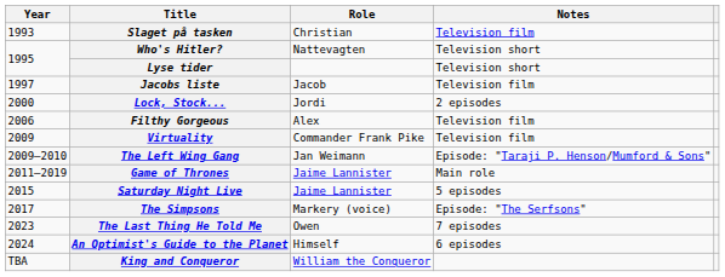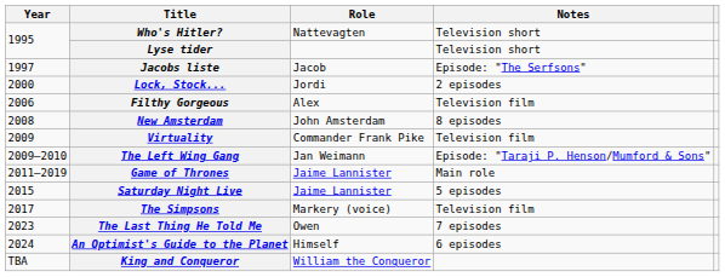- row: 1993 | Slaget på tasken | Christian | Television film
Jacobs liste | Notes: Television film -> Episode: "The Serfsons"
+ row: 2008 | New Amsterdam | John Amsterdam | 8 episodes
The Simpsons | Notes: Episode: "The Serfsons" -> Television film
